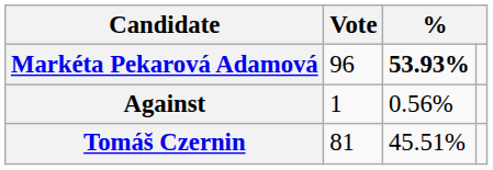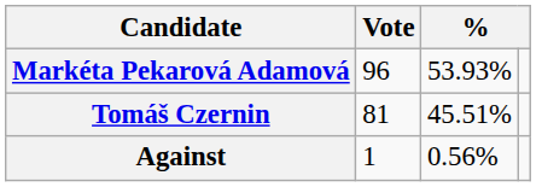Markéta Pekarová Adamová | column 3: bold -> normal
rows swapped: Tomáš Czernin <-> Against
